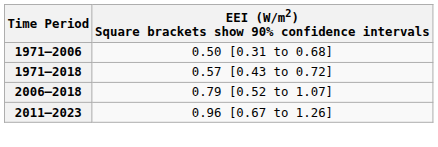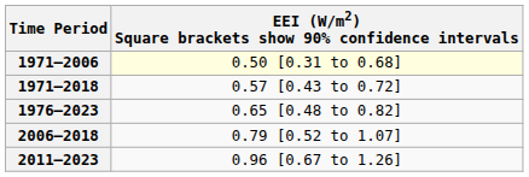1971–2006 | EEI (W/m2) Square brackets show 90% confidence intervals: no background -> lightyellow background
+ row: 1976–2023 | 0.65 [0.48 to 0.82]
